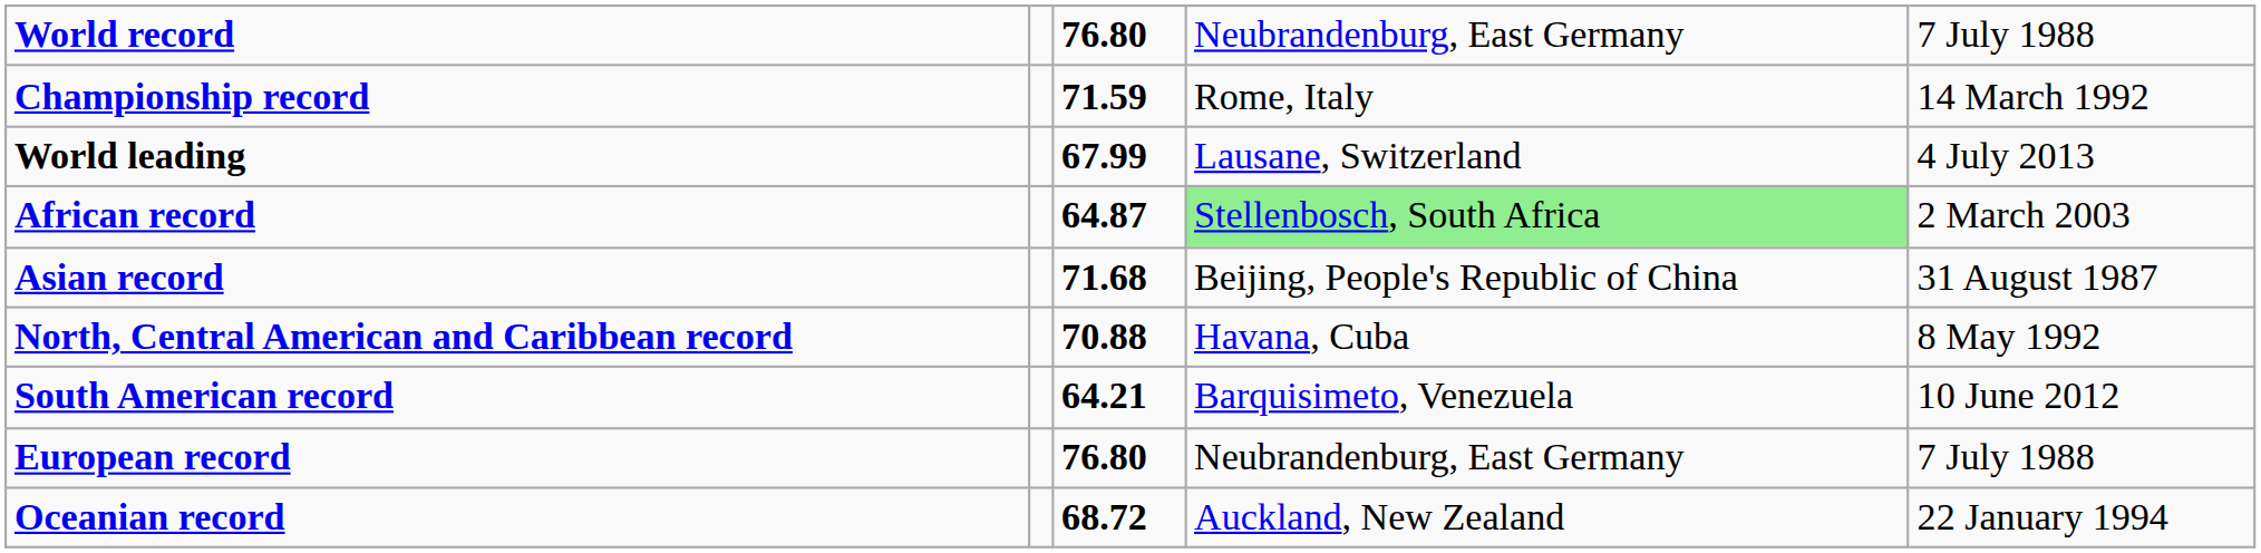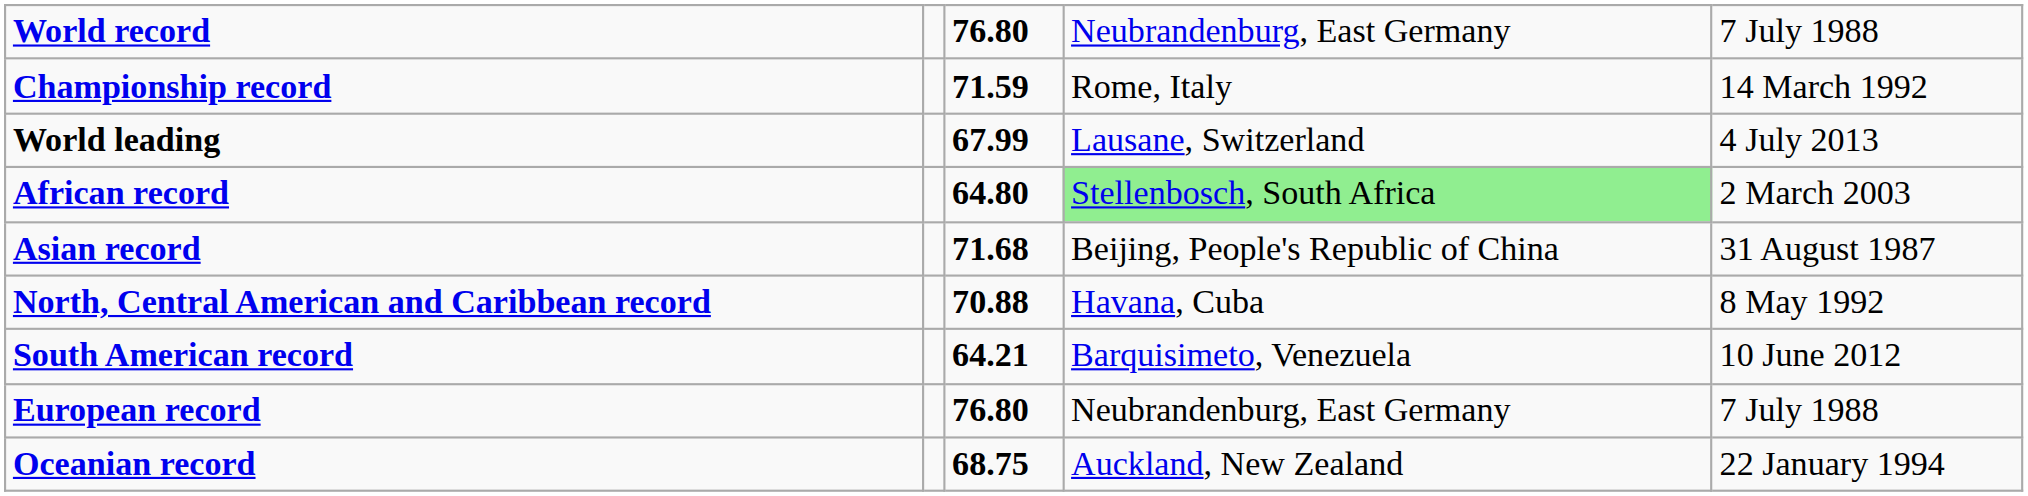African record | column 3: 64.87 -> 64.80
Oceanian record | column 3: 68.72 -> 68.75
